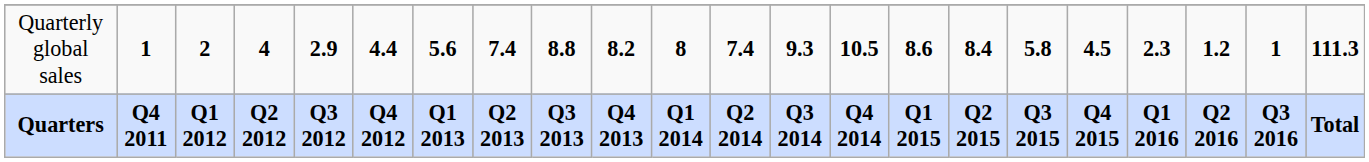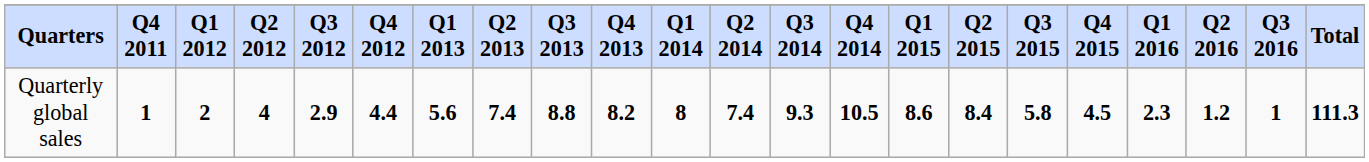rows swapped: Quarters <-> Quarterly global sales
